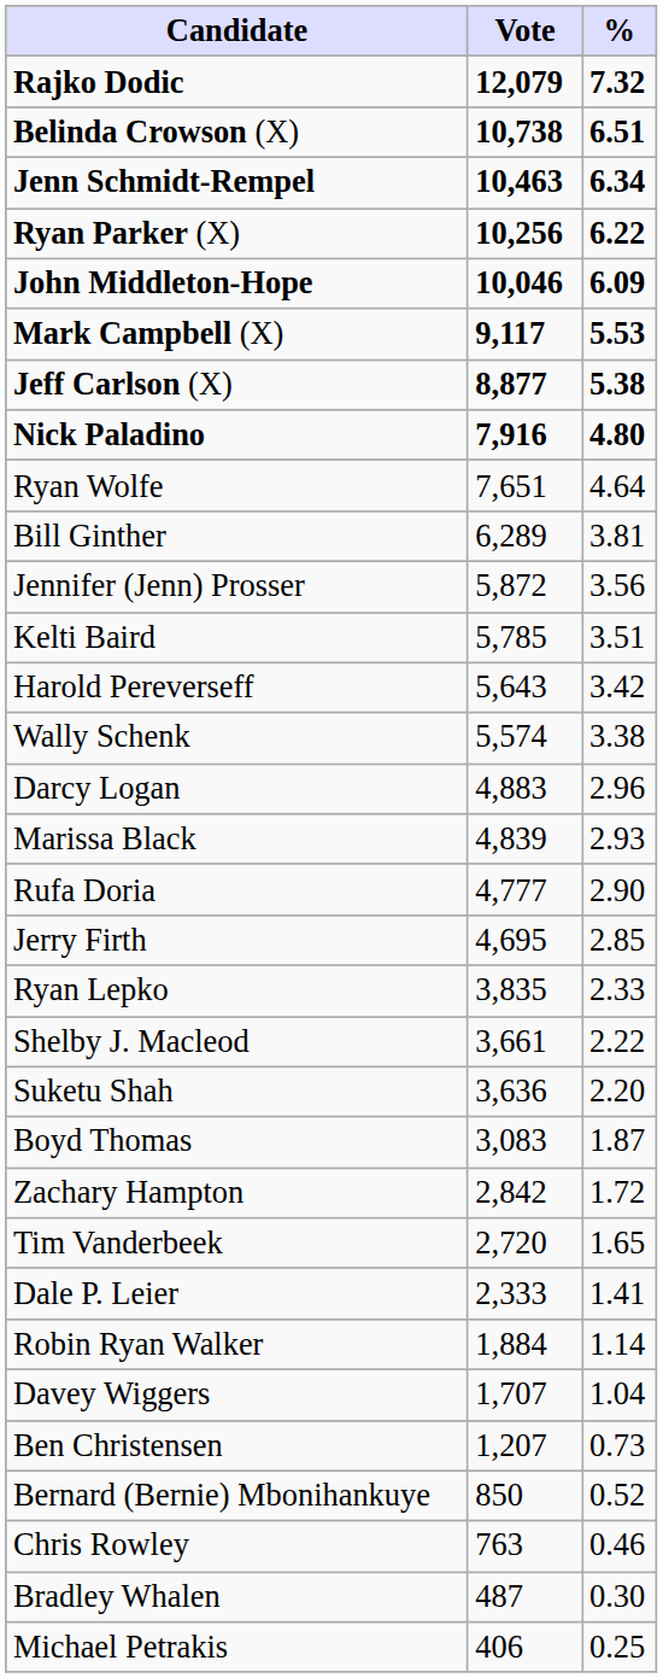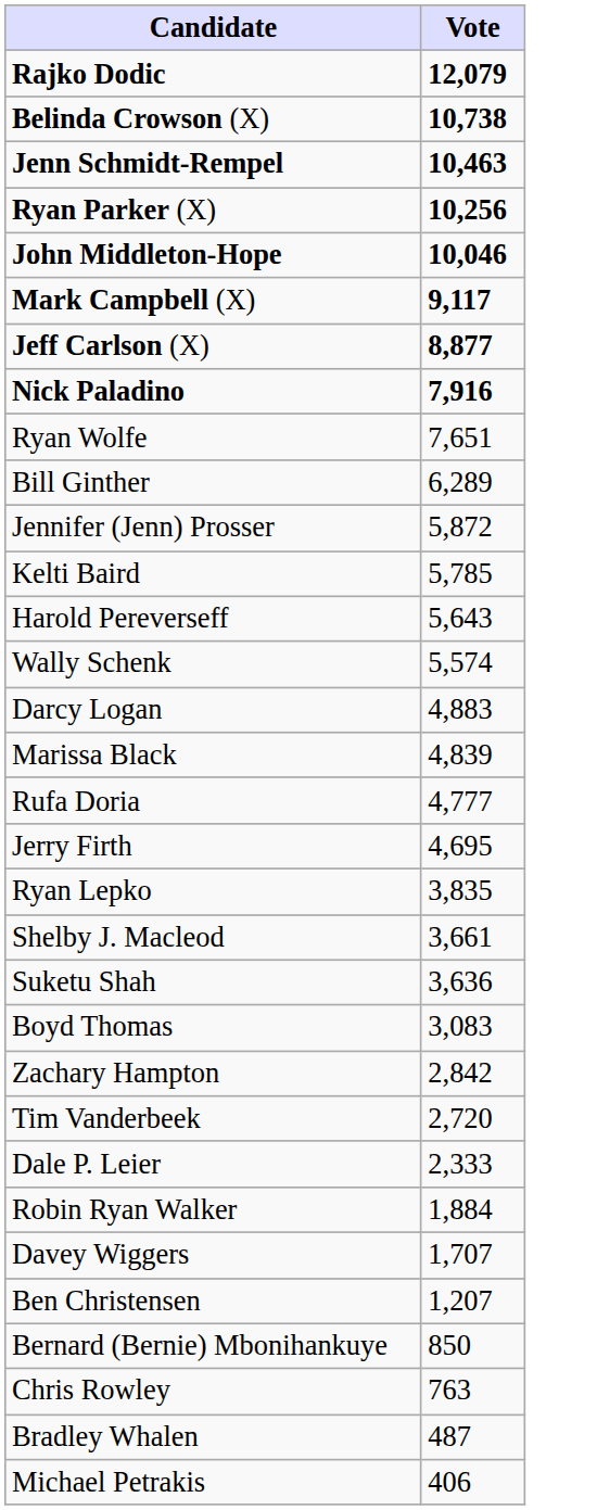- column: % | 7.32 | 6.51 | 6.34 | 6.22 | 6.09 | 5.53 | 5.38 | 4.80 | 4.64 | 3.81 | 3.56 | 3.51 | 3.42 | 3.38 | 2.96 | 2.93 | 2.90 | 2.85 | 2.33 | 2.22 | 2.20 | 1.87 | 1.72 | 1.65 | 1.41 | 1.14 | 1.04 | 0.73 | 0.52 | 0.46 | 0.30 | 0.25
